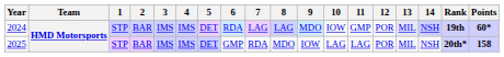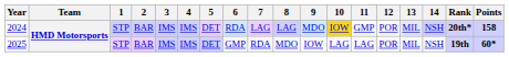2024 | 10: no background -> gold background
2024 | Rank: 19th -> 20th*
2024 | Points: 60* -> 158
2025 | Rank: 20th* -> 19th
2025 | Points: 158 -> 60*
